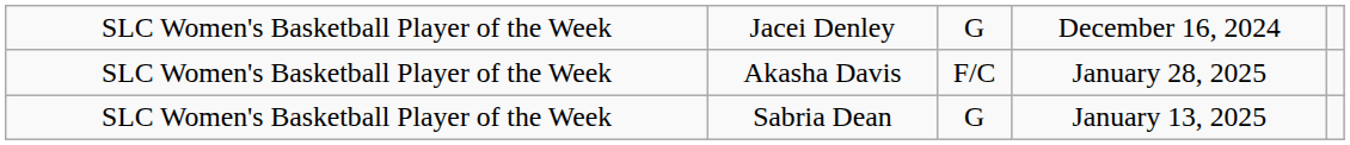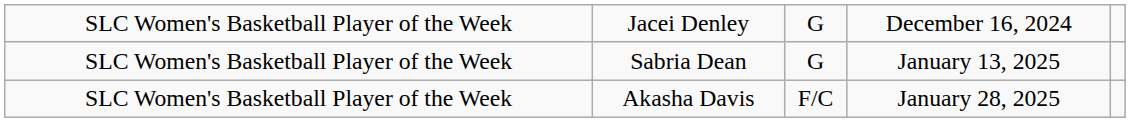rows swapped: Sabria Dean <-> Akasha Davis
